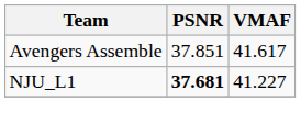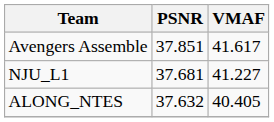NJU_L1 | PSNR: bold -> normal
+ row: ALONG_NTES | 37.632 | 40.405
